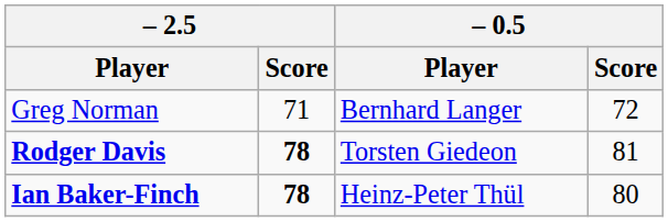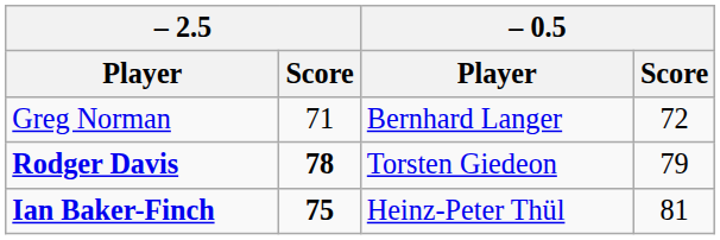Rodger Davis | – 0.5 / Score: 81 -> 79
Ian Baker-Finch | – 2.5 / Score: 78 -> 75
Ian Baker-Finch | – 0.5 / Score: 80 -> 81
